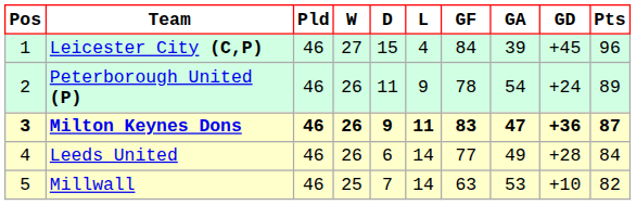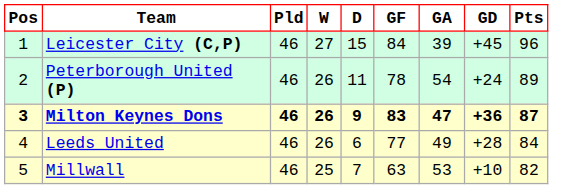- column: L | 4 | 9 | 11 | 14 | 14
